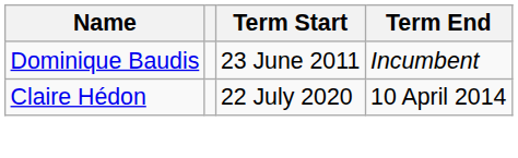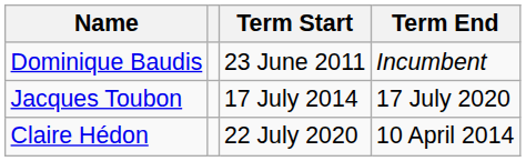+ row: Jacques Toubon | 17 July 2014 | 17 July 2020
